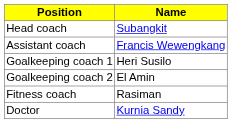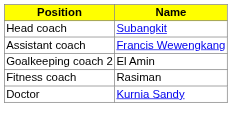- row: Goalkeeping coach 1 | Heri Susilo
